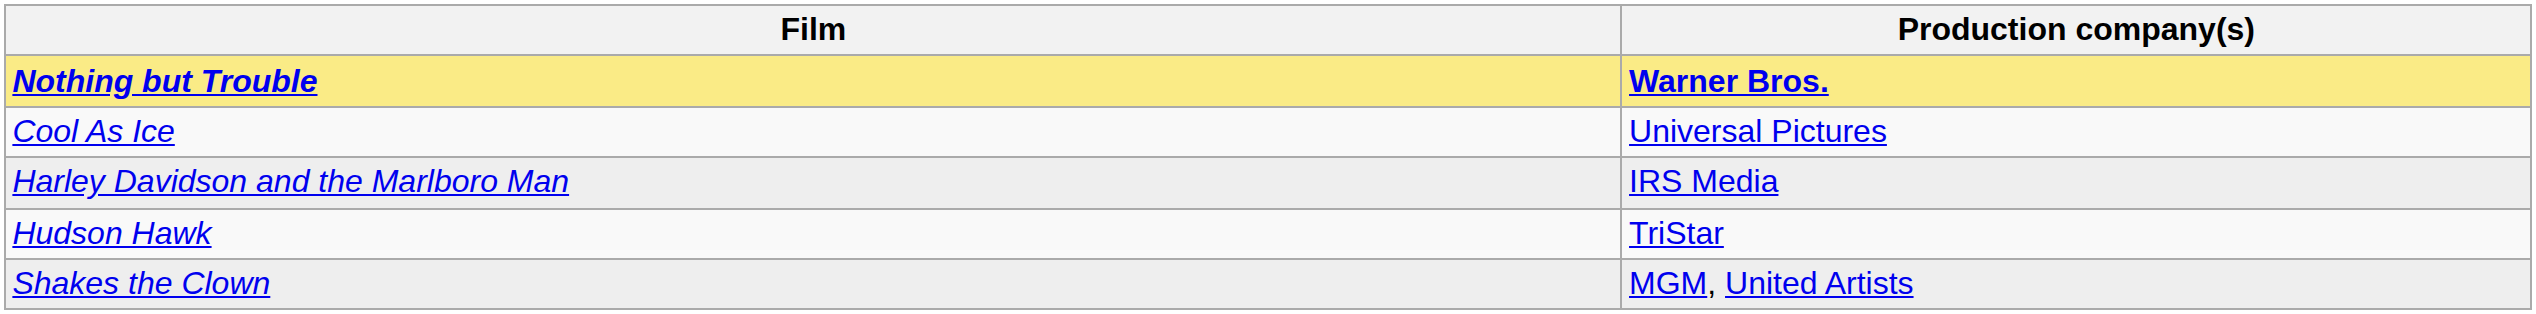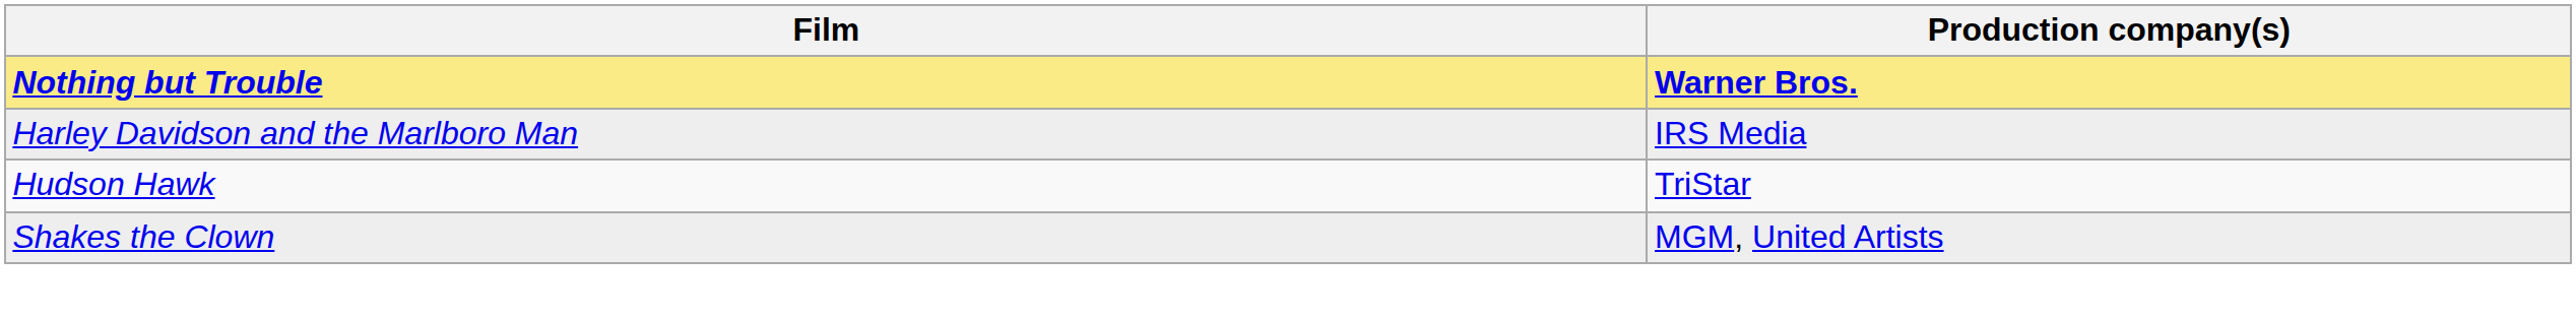- row: Cool As Ice | Universal Pictures
